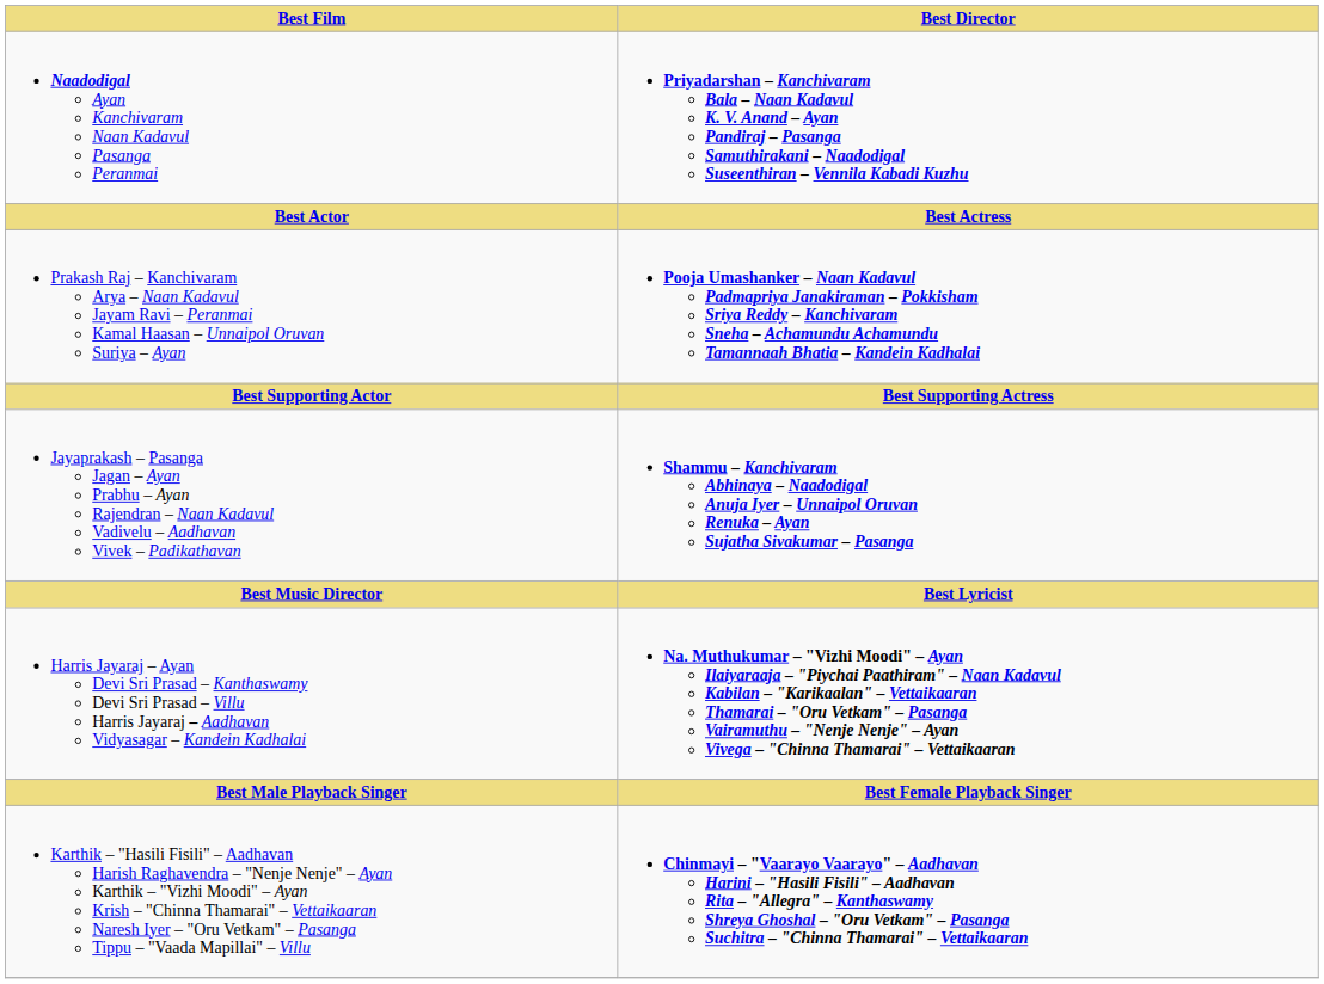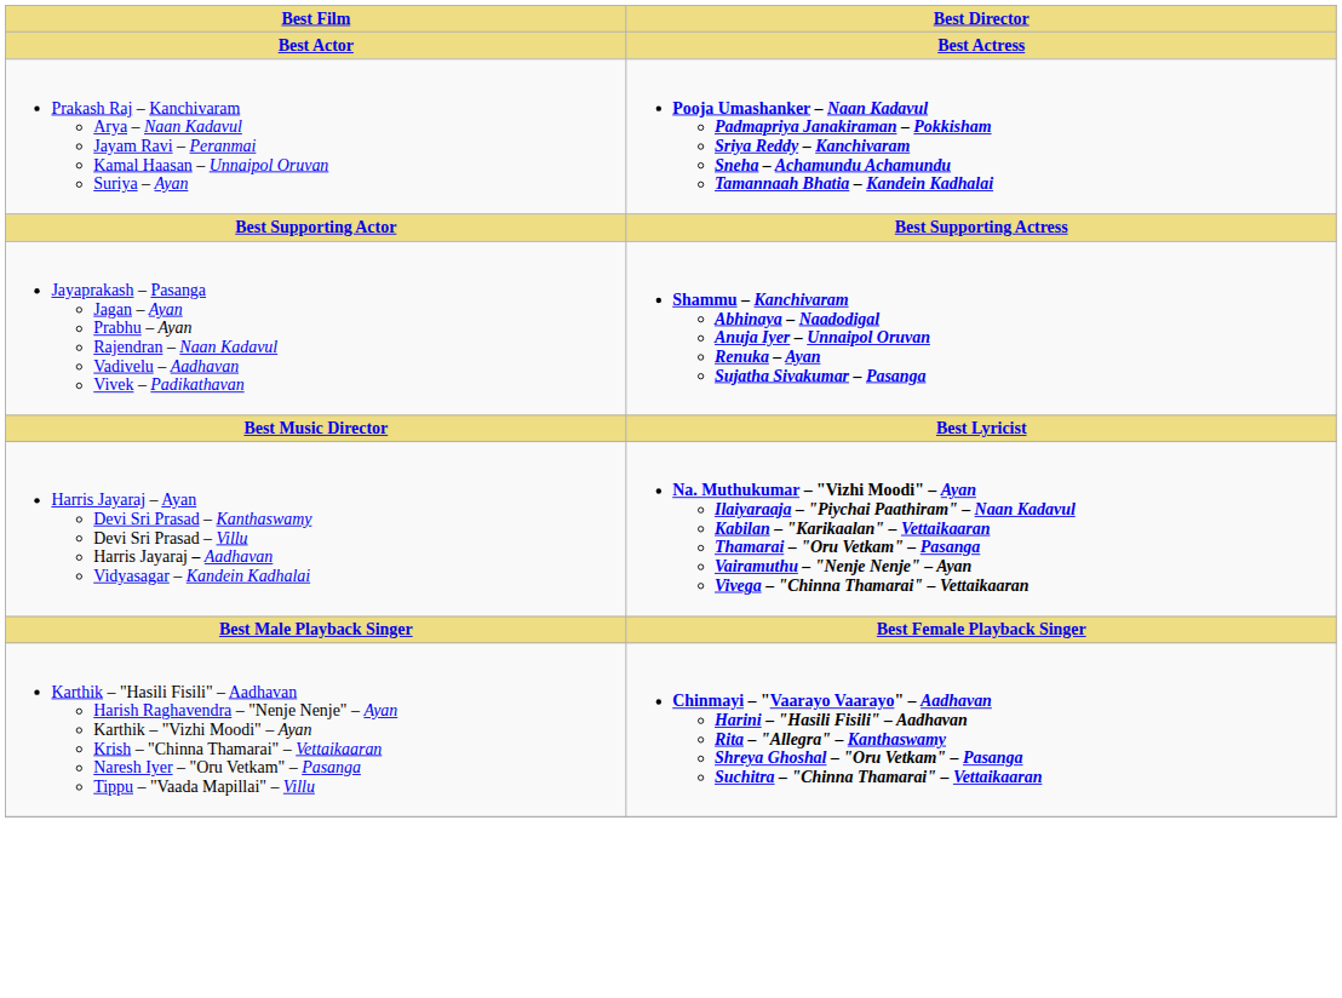- row: Naadodigal Ayan Kanchivaram Naan Kadavul Pasanga Peranmai | Priyadarshan – Kanchivaram Bala – Naan Kadavul K. V. Anand – Ayan Pandiraj – Pasanga Samuthirakani – Naadodigal Suseenthiran – Vennila Kabadi Kuzhu
